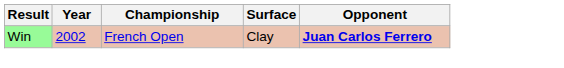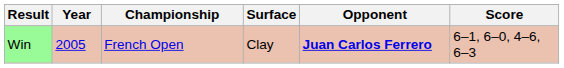+ column: Score | 6–1, 6–0, 4–6, 6–3
Win | Year: 2002 -> 2005
